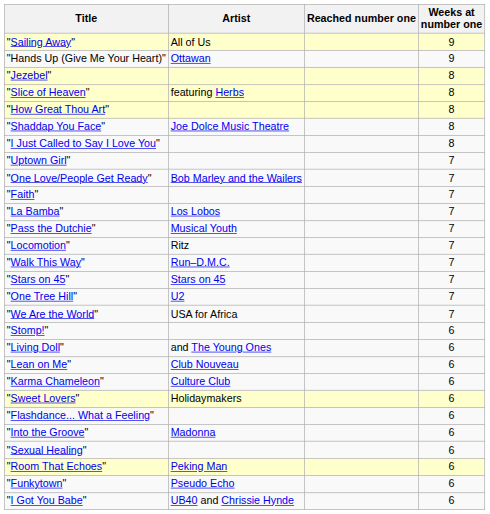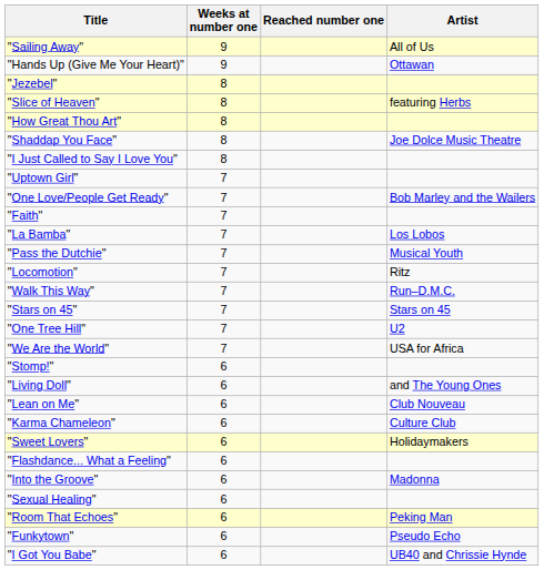columns swapped: Artist <-> Weeks at number one
